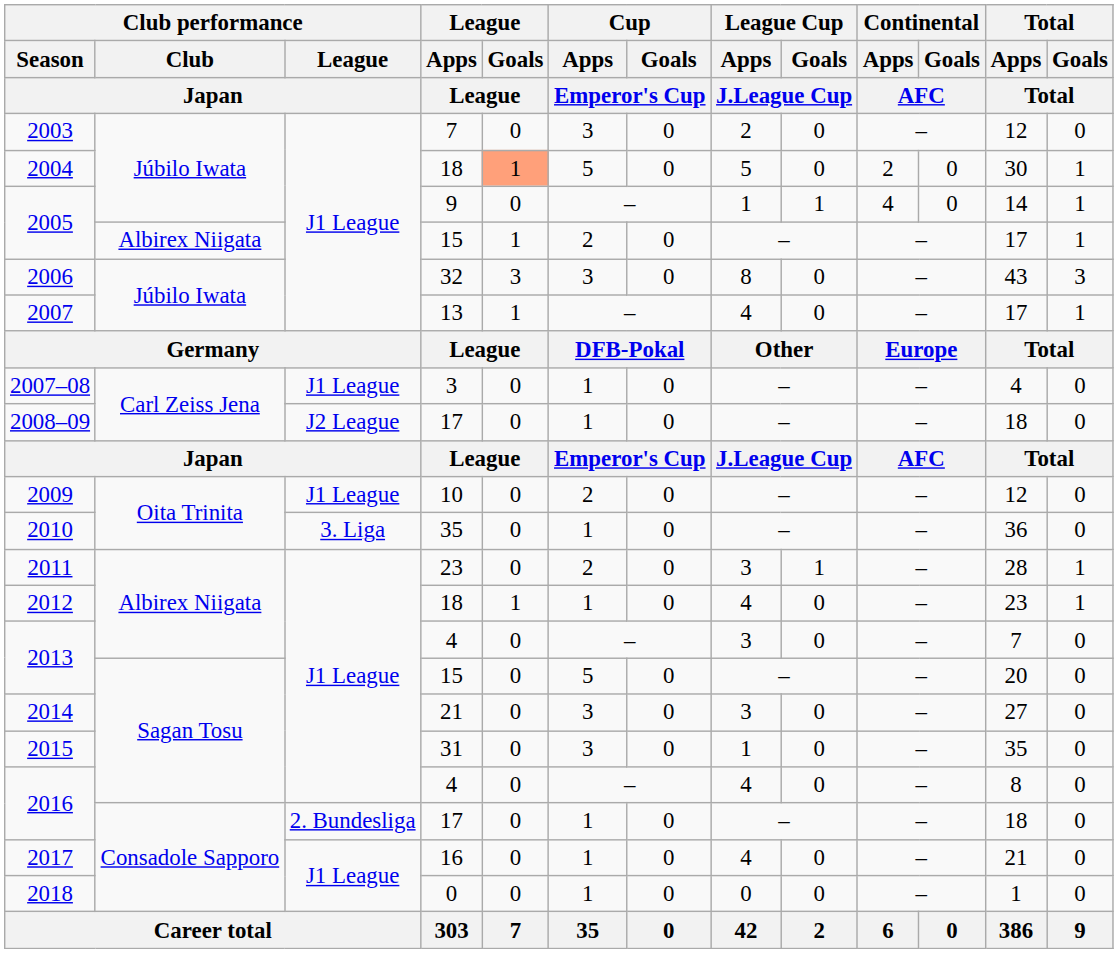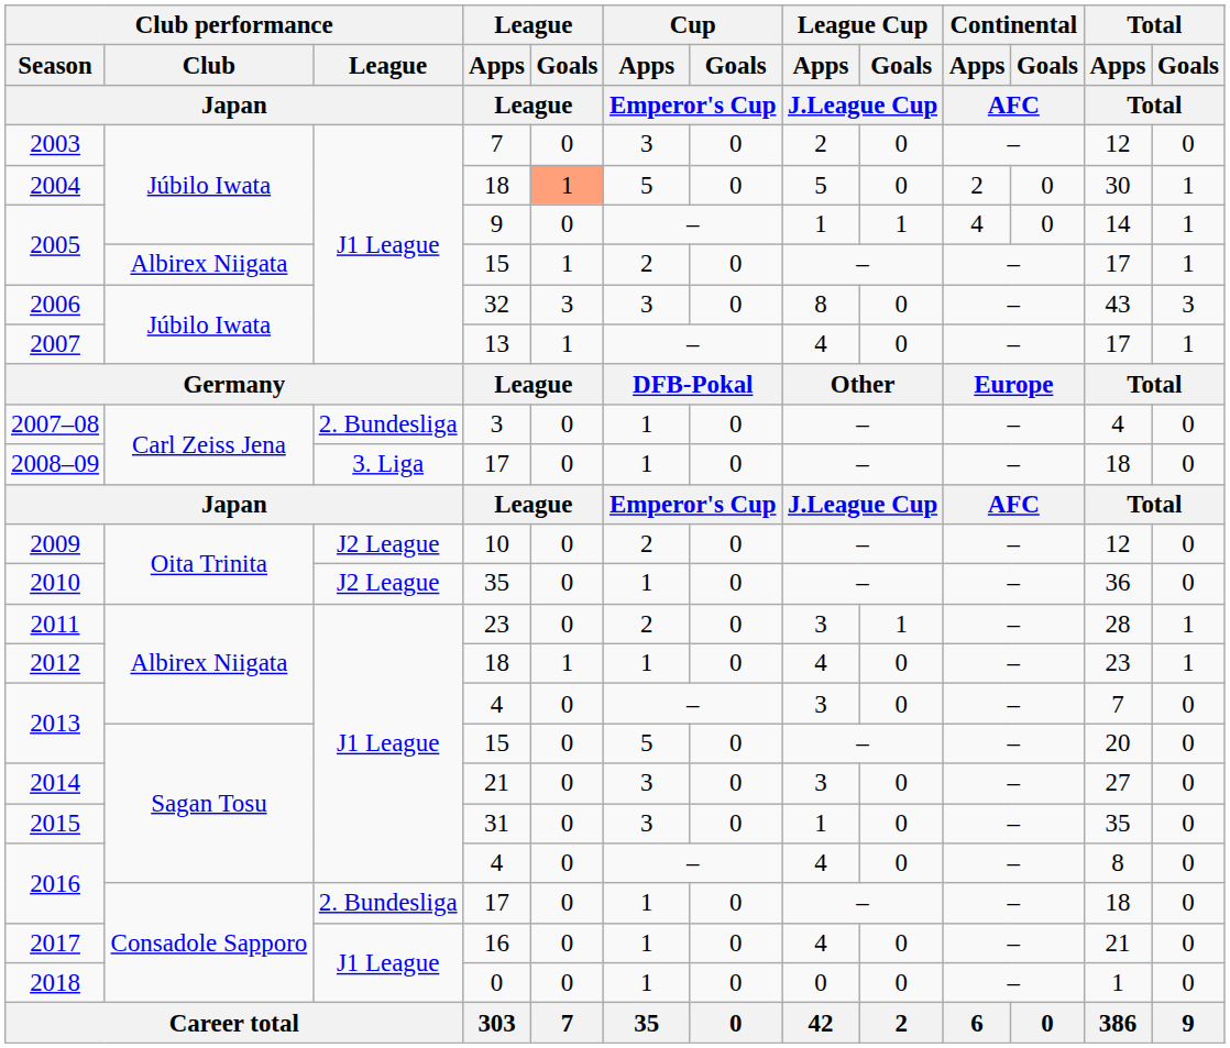2007–08 | Club performance / League / Japan: J1 League -> 2. Bundesliga
2008–09 | Club performance / League / Japan: J2 League -> 3. Liga
2009 | Club performance / League / Japan: J1 League -> J2 League
2010 | Club performance / League / Japan: 3. Liga -> J2 League
